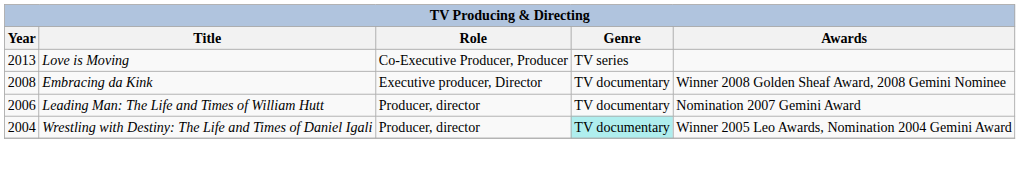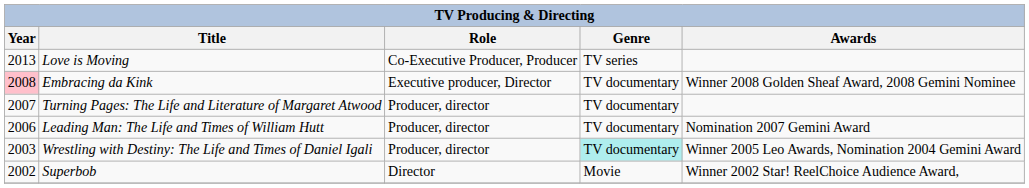Embracing da Kink | Year: no background -> pink background
+ row: 2007 | Turning Pages: The Life and Literature of Margaret Atwood | Producer, director | TV documentary
Wrestling with Destiny: The Life and Times of Daniel Igali | Year: 2004 -> 2003
+ row: 2002 | Superbob | Director | Movie | Winner 2002 Star! ReelChoice Audience Award,
